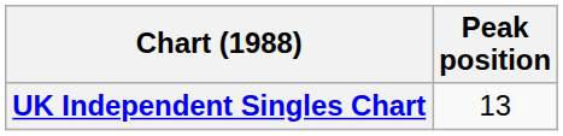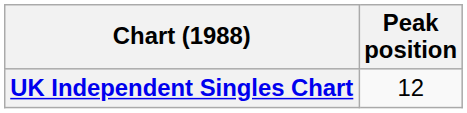UK Independent Singles Chart | Peak position: 13 -> 12
